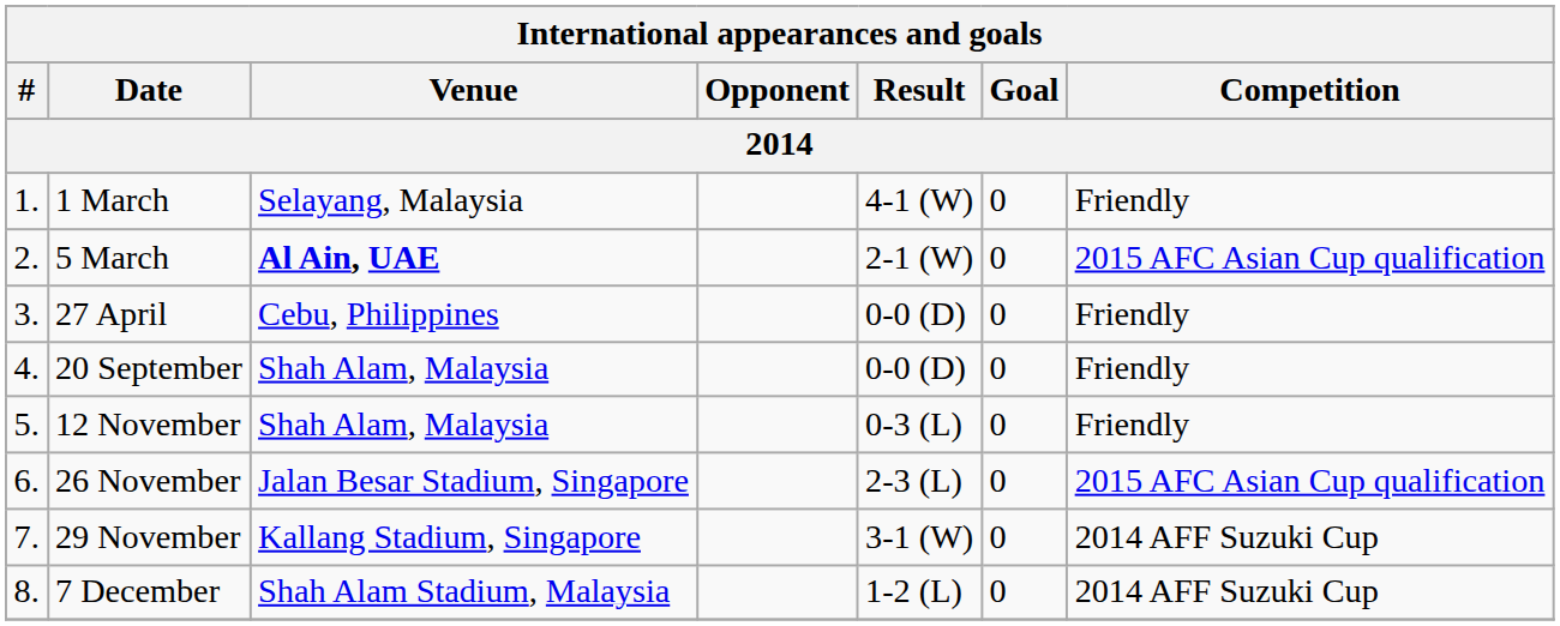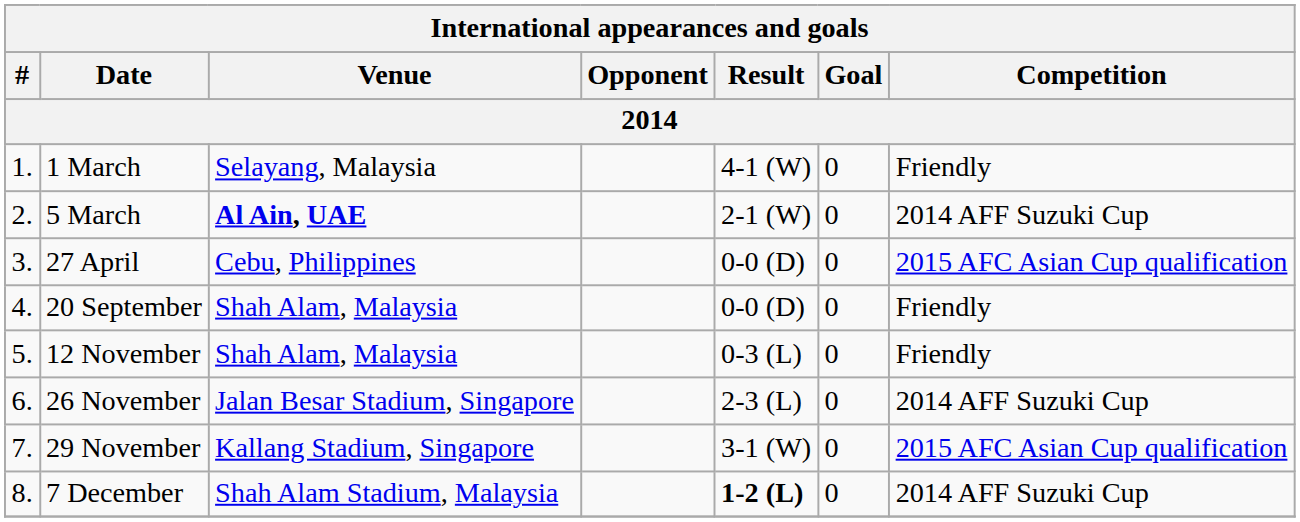5 March | Competition: 2015 AFC Asian Cup qualification -> 2014 AFF Suzuki Cup
27 April | Competition: Friendly -> 2015 AFC Asian Cup qualification
26 November | Competition: 2015 AFC Asian Cup qualification -> 2014 AFF Suzuki Cup
29 November | Competition: 2014 AFF Suzuki Cup -> 2015 AFC Asian Cup qualification
7 December | Result: normal -> bold
